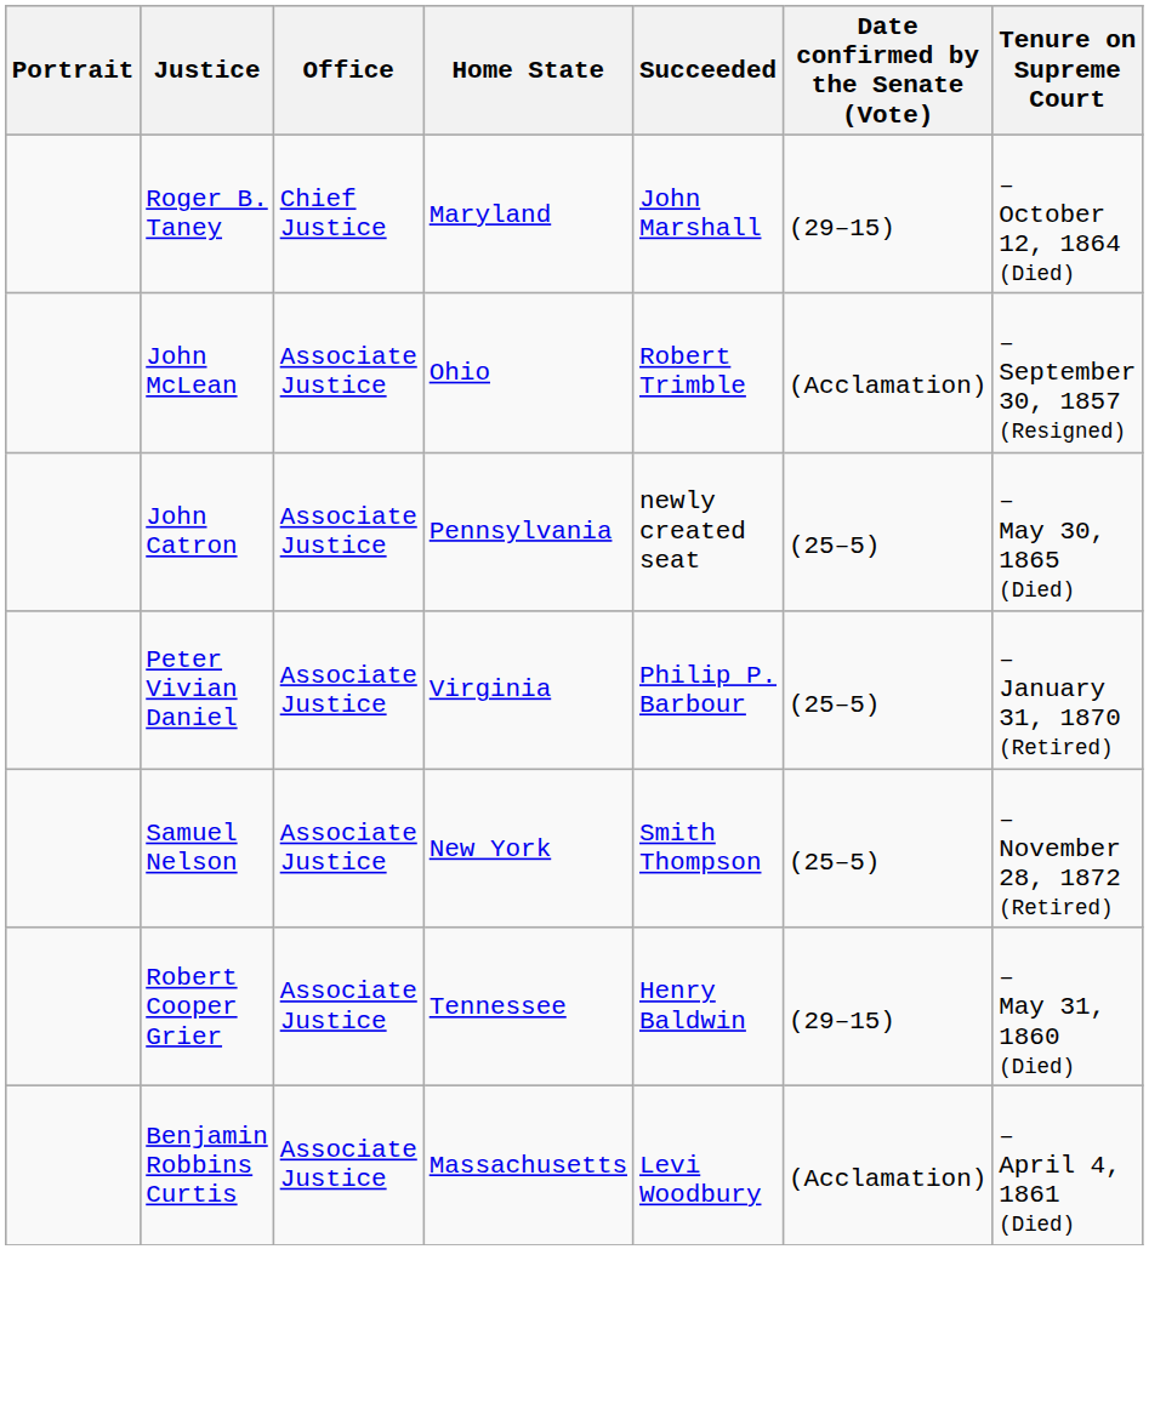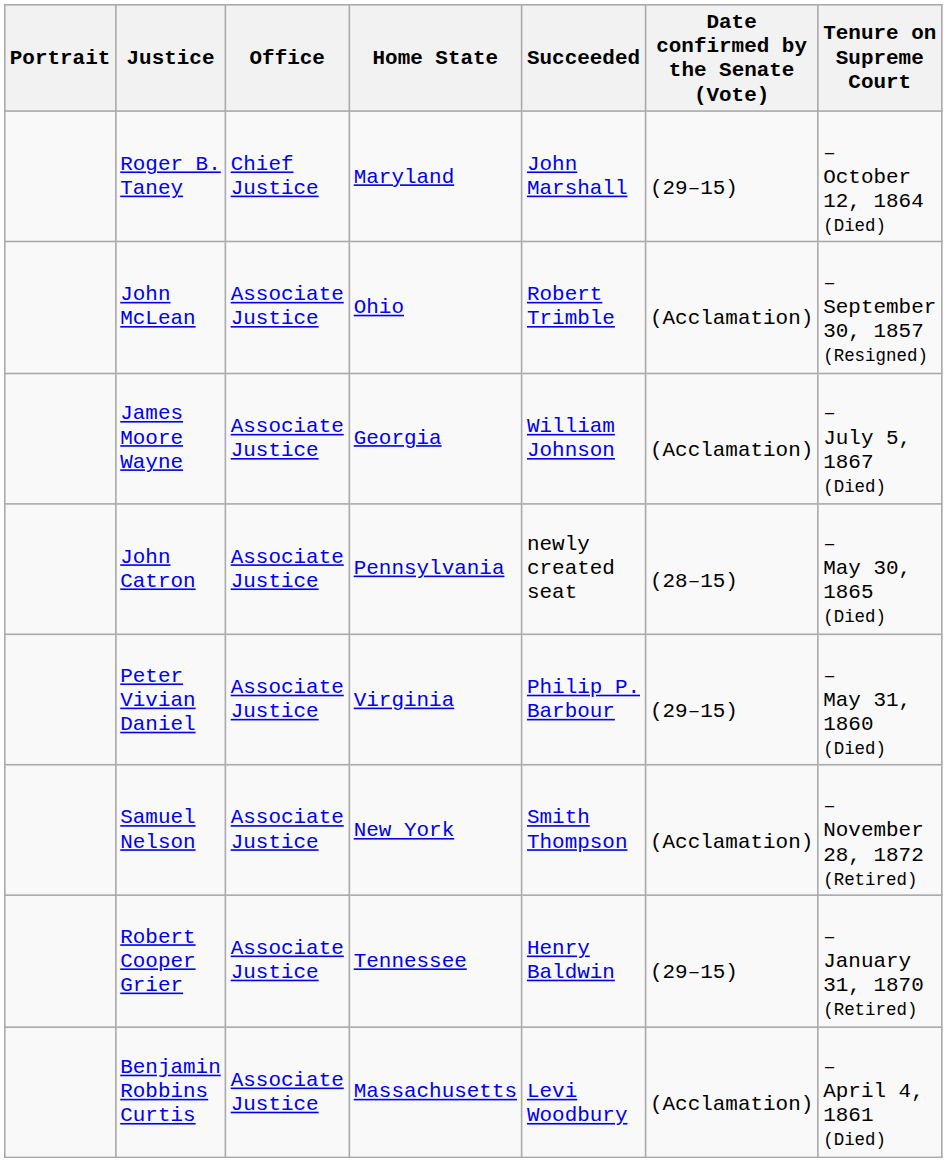+ row: James Moore Wayne | Associate Justice | Georgia | William Johnson | (Acclamation) | – July 5, 1867 (Died)
John Catron | Date confirmed by the Senate (Vote): (25–5) -> (28–15)
Peter Vivian Daniel | Date confirmed by the Senate (Vote): (25–5) -> (29–15)
Peter Vivian Daniel | Tenure on Supreme Court: – January 31, 1870 (Retired) -> – May 31, 1860 (Died)
Samuel Nelson | Date confirmed by the Senate (Vote): (25–5) -> (Acclamation)
Robert Cooper Grier | Tenure on Supreme Court: – May 31, 1860 (Died) -> – January 31, 1870 (Retired)
